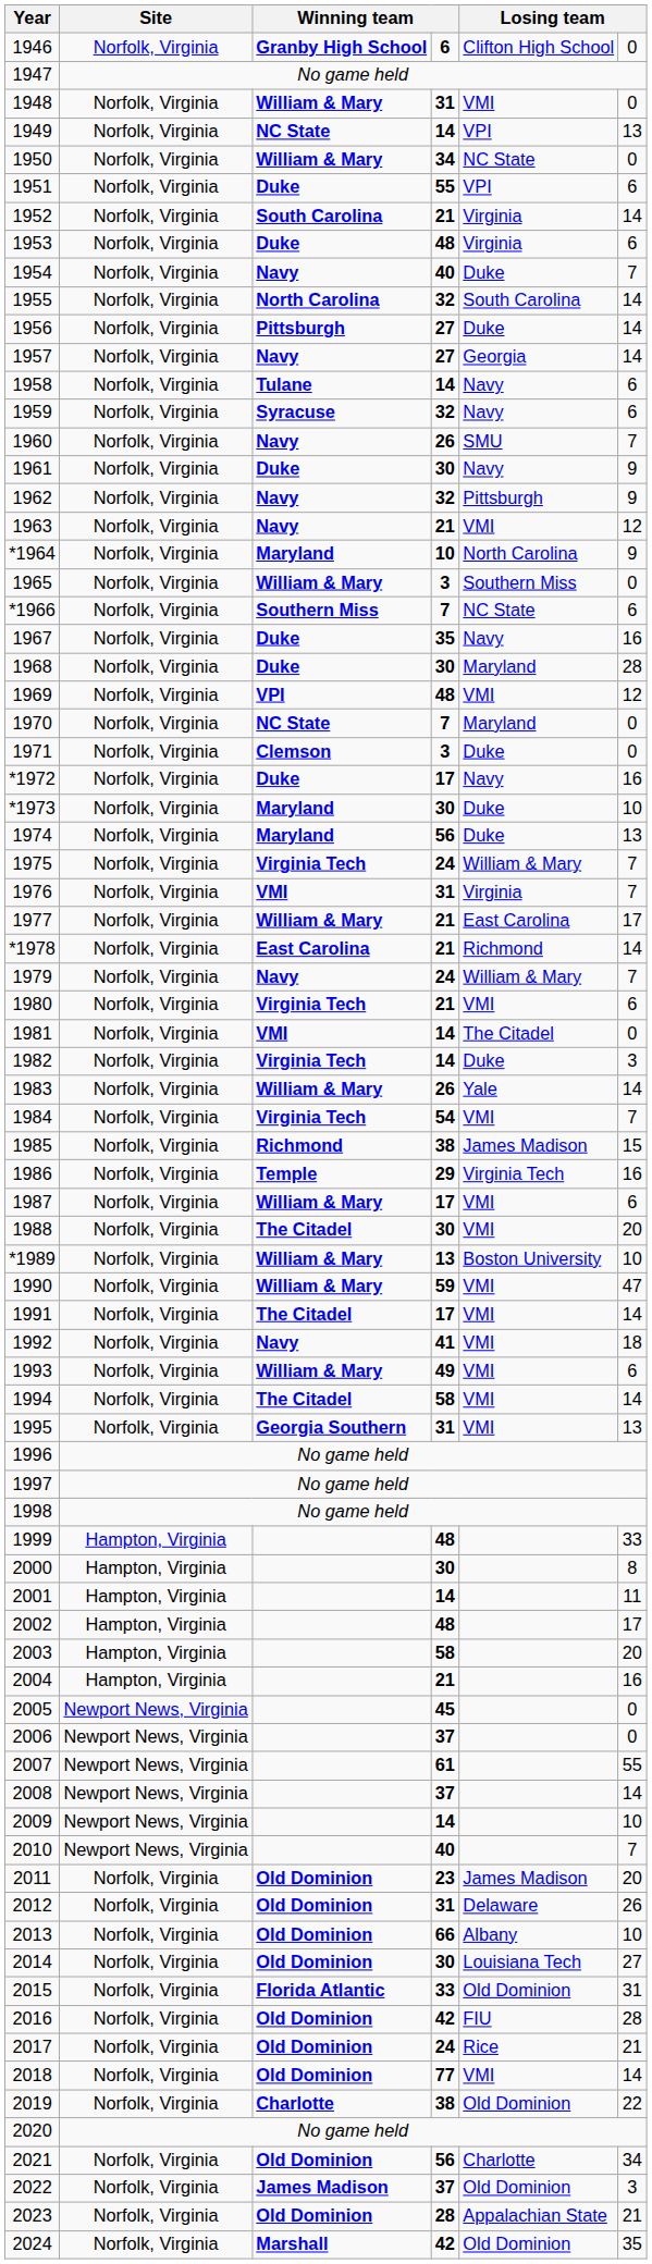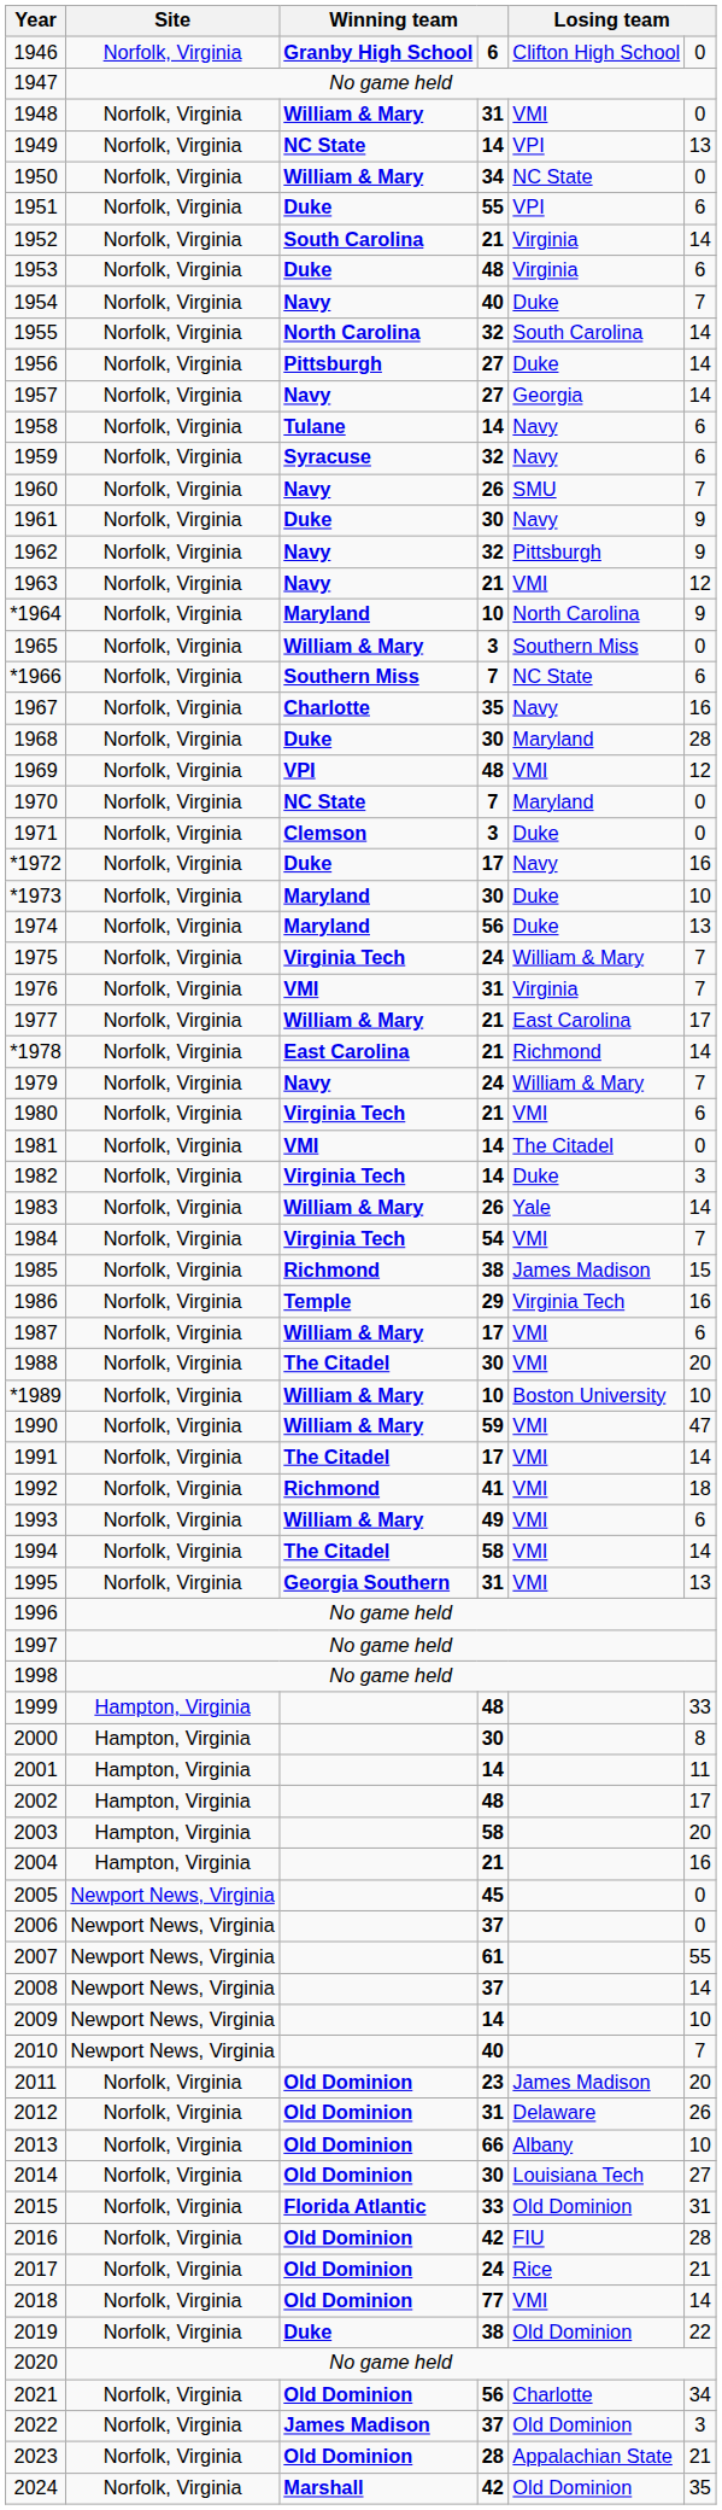1967 | column 3: Duke -> Charlotte
*1989 | column 4: 13 -> 10
1992 | column 3: Navy -> Richmond
2019 | column 3: Charlotte -> Duke
